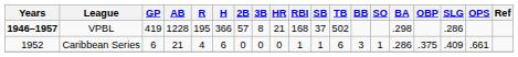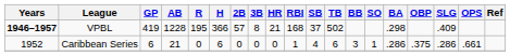VPBL | SLG: .286 -> .409
Caribbean Series | R: 4 -> 0
Caribbean Series | SB: 1 -> 4
Caribbean Series | SLG: .409 -> .286
